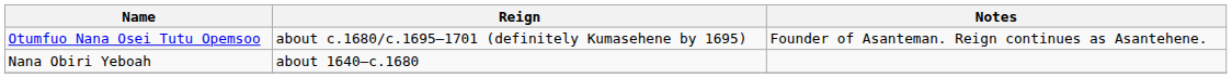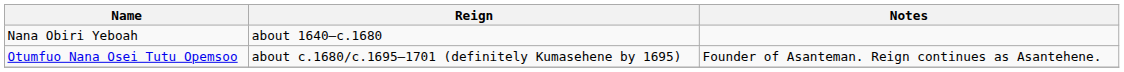rows swapped: Nana Obiri Yeboah <-> Otumfuo Nana Osei Tutu Opemsoo
